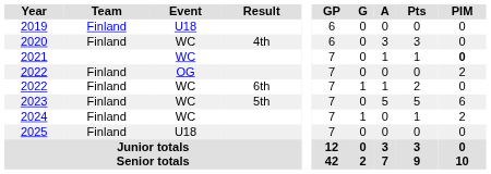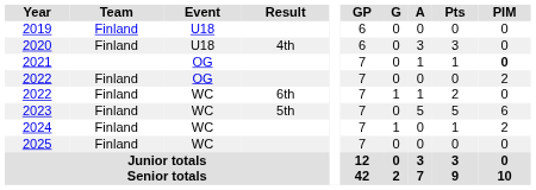2020 | Event: WC -> U18
2021 | Event: WC -> OG
2025 | Event: U18 -> WC
